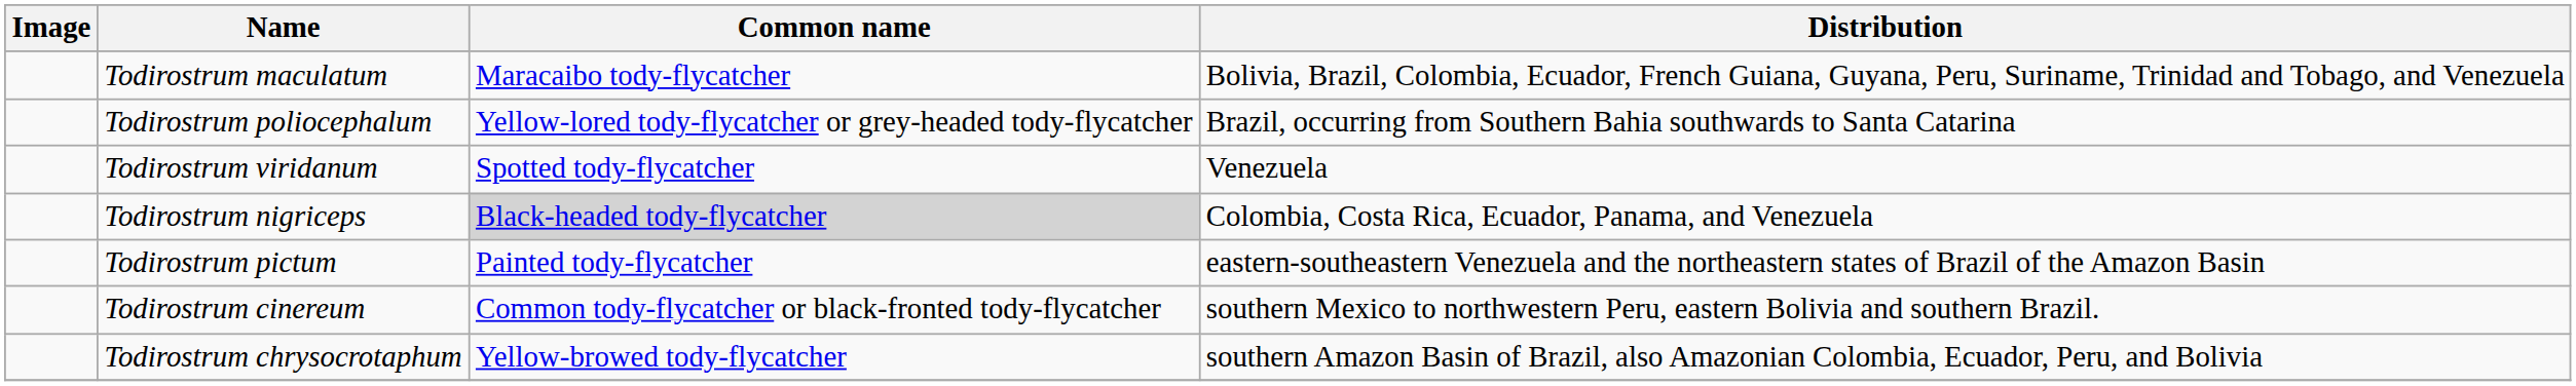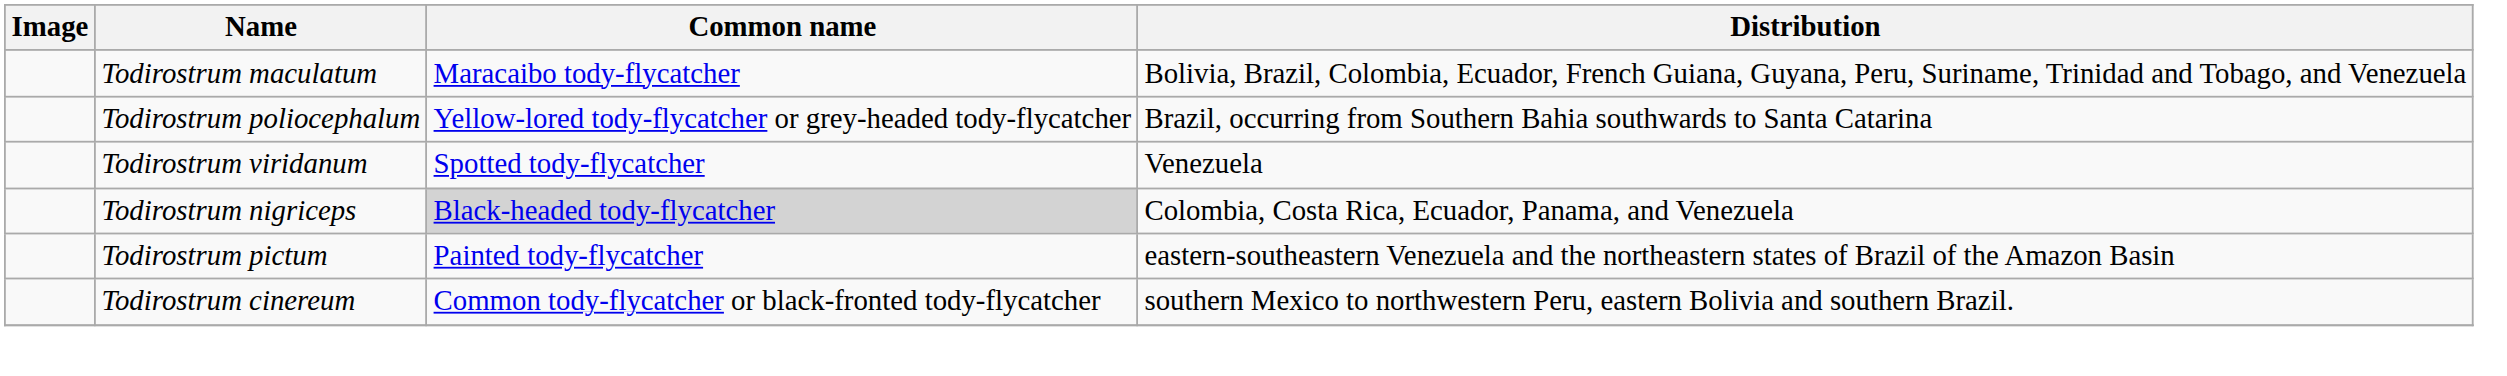- row: Todirostrum chrysocrotaphum | Yellow-browed tody-flycatcher | southern Amazon Basin of Brazil, also Amazonian Colombia, Ecuador, Peru, and Bolivia
